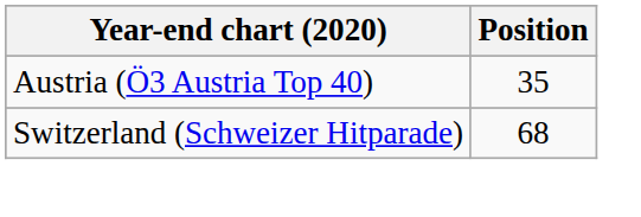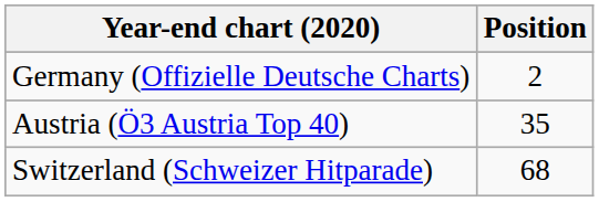+ row: Germany (Offizielle Deutsche Charts) | 2
